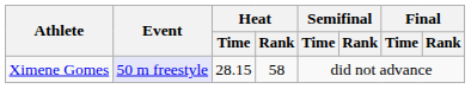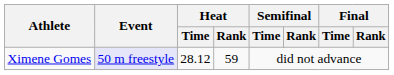Ximene Gomes | Heat / Time: 28.15 -> 28.12
Ximene Gomes | Heat / Rank: 58 -> 59
